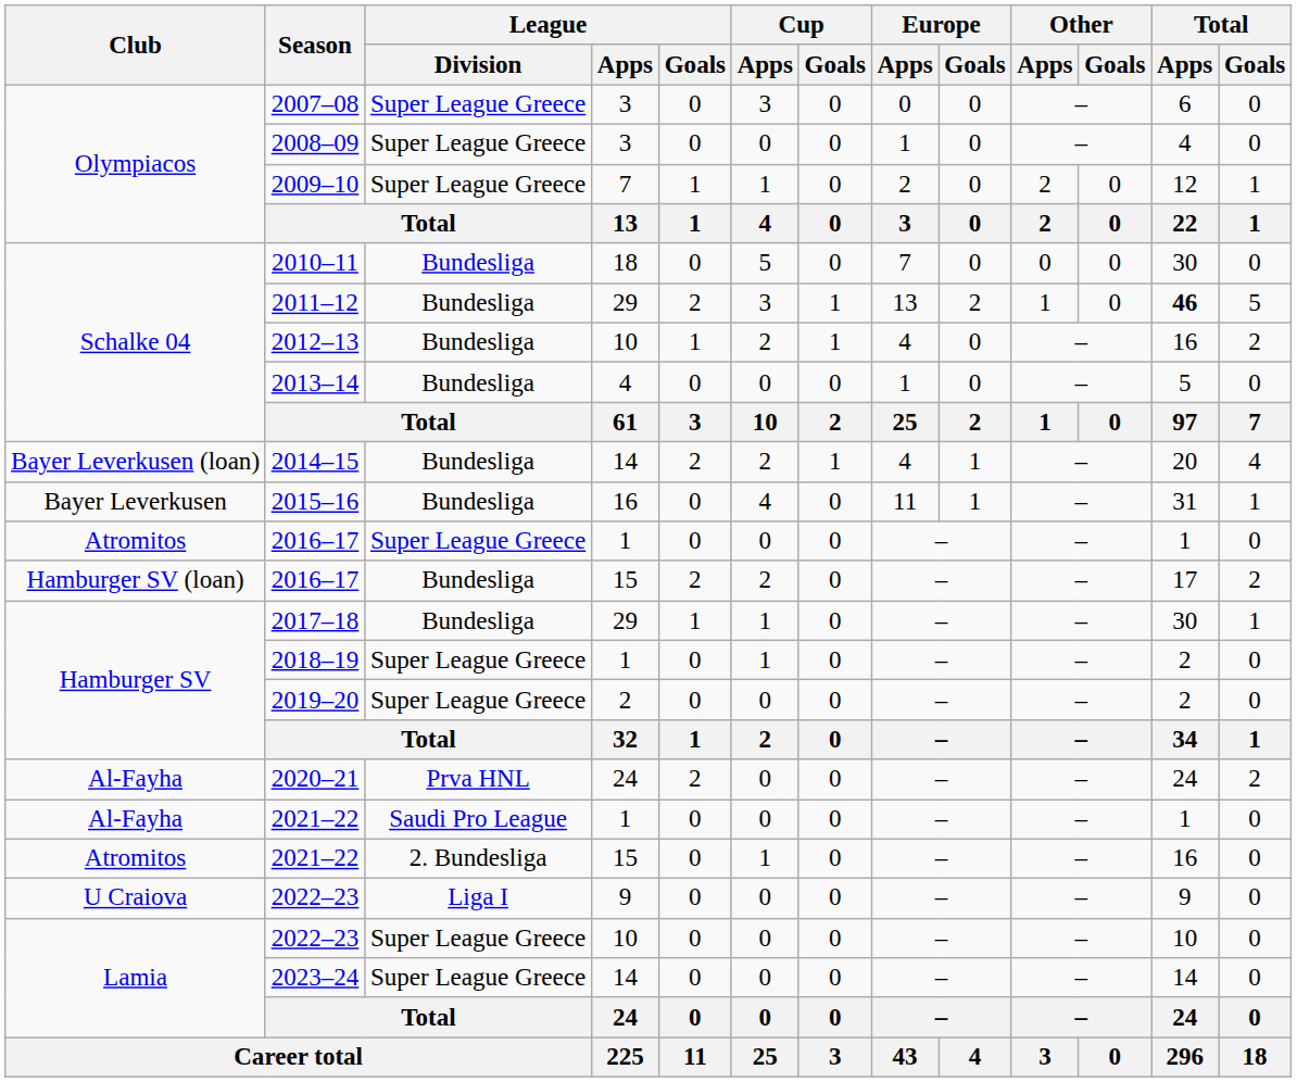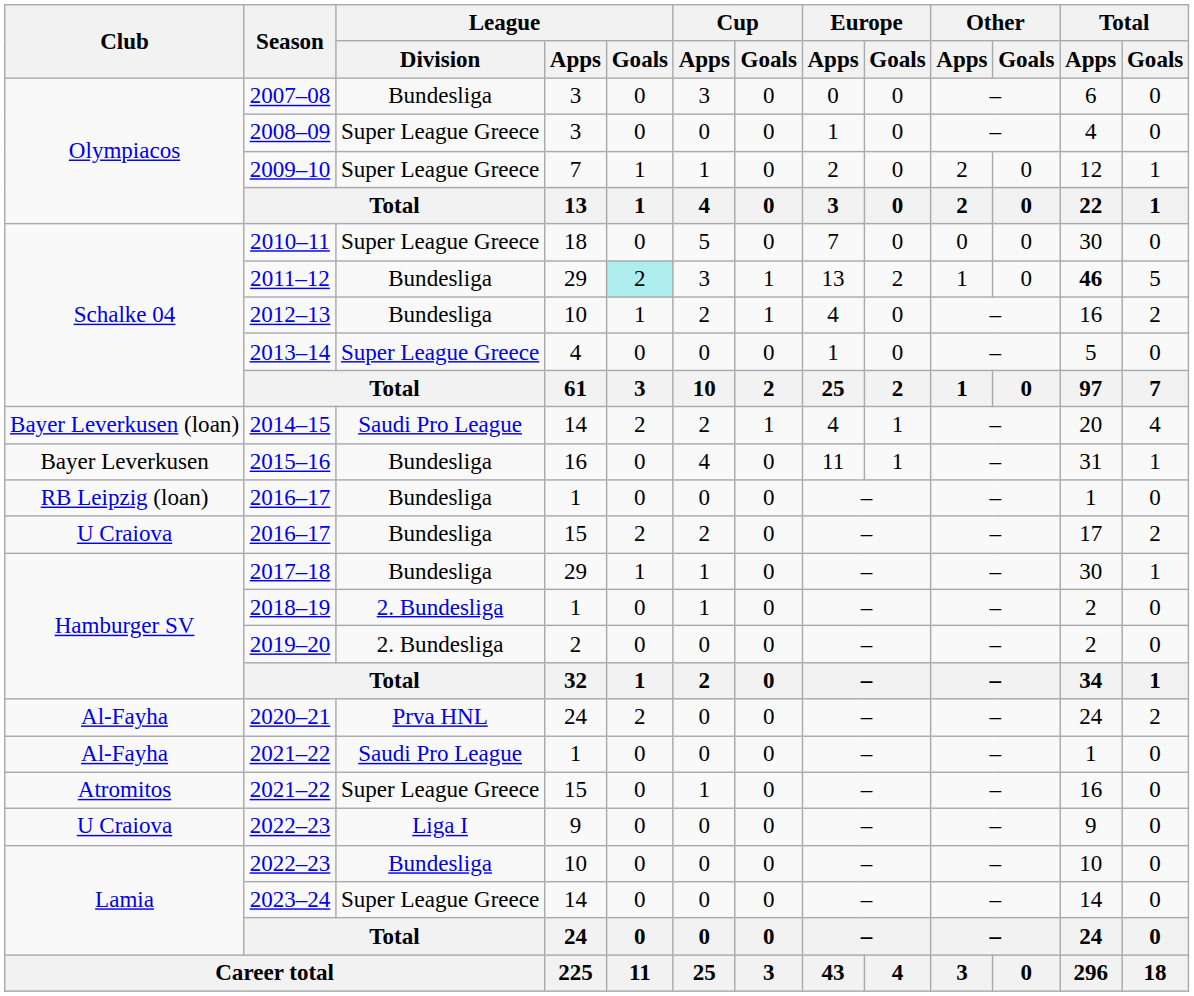2007–08 | League / Division: Super League Greece -> Bundesliga
2010–11 | League / Division: Bundesliga -> Super League Greece
2011–12 | League / Goals: no background -> paleturquoise background
2013–14 | League / Division: Bundesliga -> Super League Greece
2014–15 | League / Division: Bundesliga -> Saudi Pro League
2016–17 / 1 | Club: Atromitos -> RB Leipzig (loan)
2016–17 / 1 | League / Division: Super League Greece -> Bundesliga
2016–17 / 15 | Club: Hamburger SV (loan) -> U Craiova
2018–19 | League / Division: Super League Greece -> 2. Bundesliga
2019–20 | League / Division: Super League Greece -> 2. Bundesliga
2021–22 / 15 | League / Division: 2. Bundesliga -> Super League Greece
2022–23 / 10 | League / Division: Super League Greece -> Bundesliga
